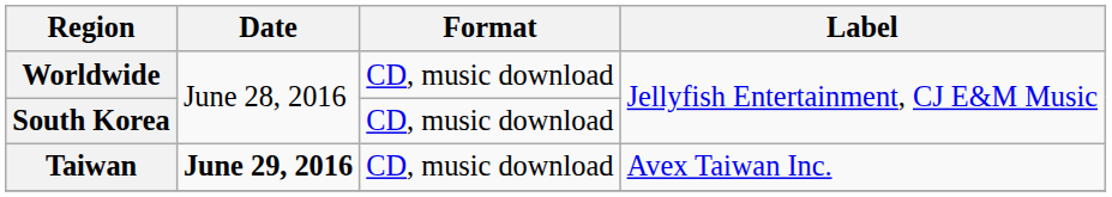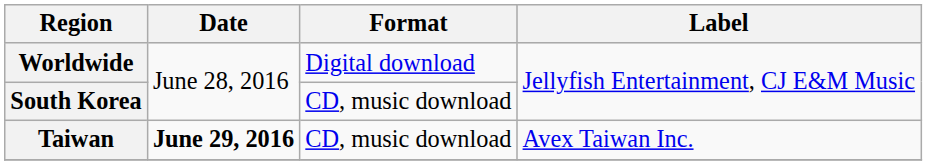Worldwide | Format: CD, music download -> Digital download
